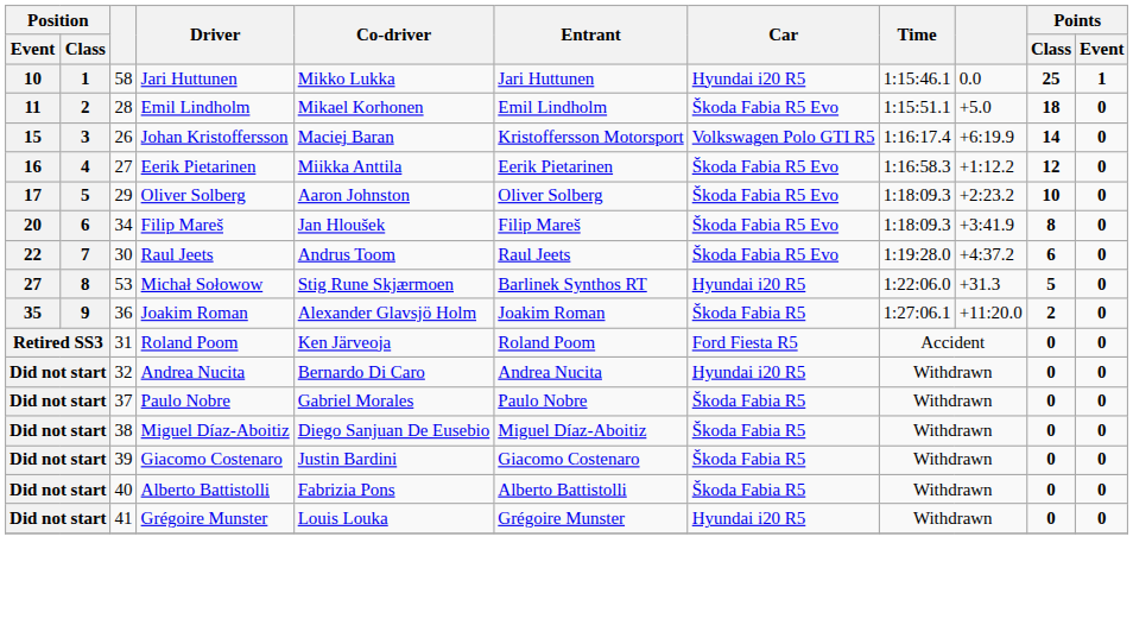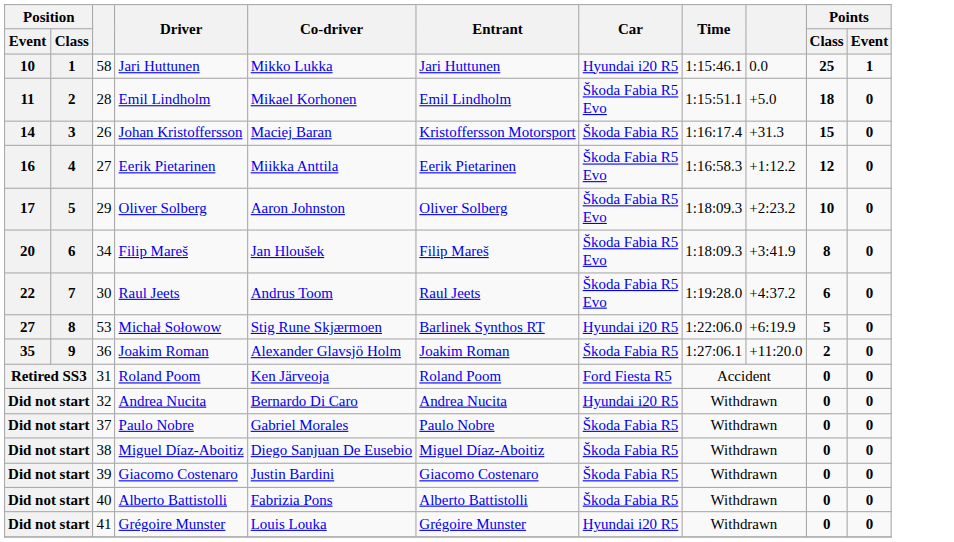Johan Kristoffersson | Position / Event: 15 -> 14
Johan Kristoffersson | Car: Volkswagen Polo GTI R5 -> Škoda Fabia R5
Johan Kristoffersson | column 9: +6:19.9 -> +31.3
Johan Kristoffersson | Points / Class: 14 -> 15
Michał Sołowow | column 9: +31.3 -> +6:19.9
